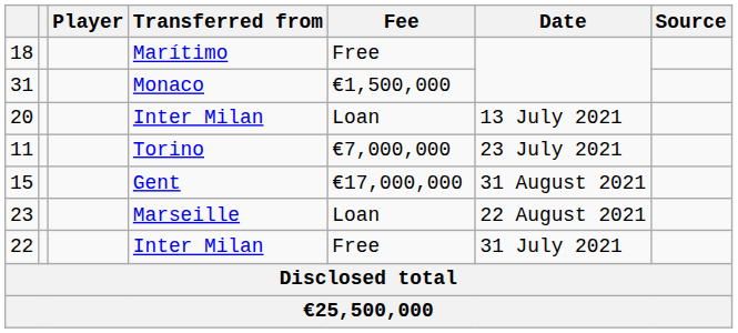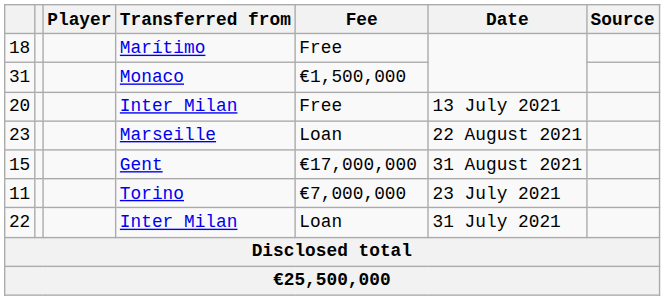20 | Fee: Loan -> Free
rows swapped: 11 <-> 23
22 | Fee: Free -> Loan
